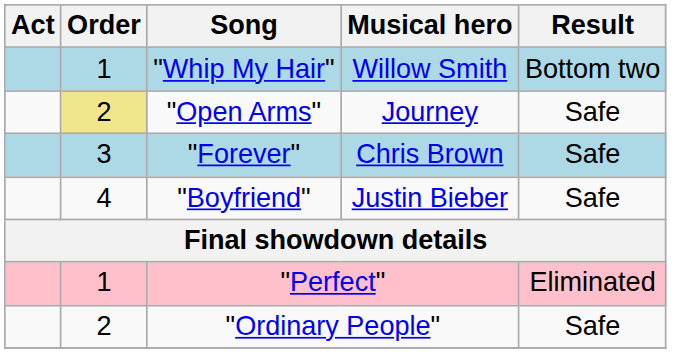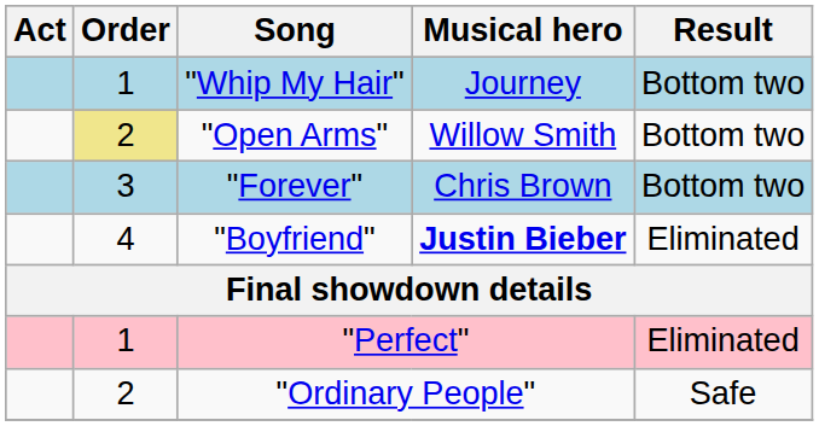"Whip My Hair" | Musical hero: Willow Smith -> Journey
"Open Arms" | Musical hero: Journey -> Willow Smith
"Open Arms" | Result: Safe -> Bottom two
"Forever" | Result: Safe -> Bottom two
"Boyfriend" | Musical hero: normal -> bold
"Boyfriend" | Result: Safe -> Eliminated
